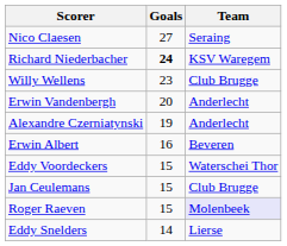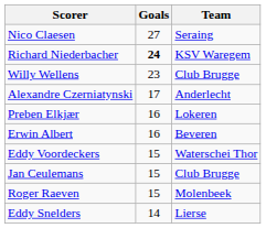- row: Erwin Vandenbergh | 20 | Anderlecht
Alexandre Czerniatynski | Goals: 19 -> 17
+ row: Preben Elkjær | 16 | Lokeren
Roger Raeven | Team: lavender background -> no background
